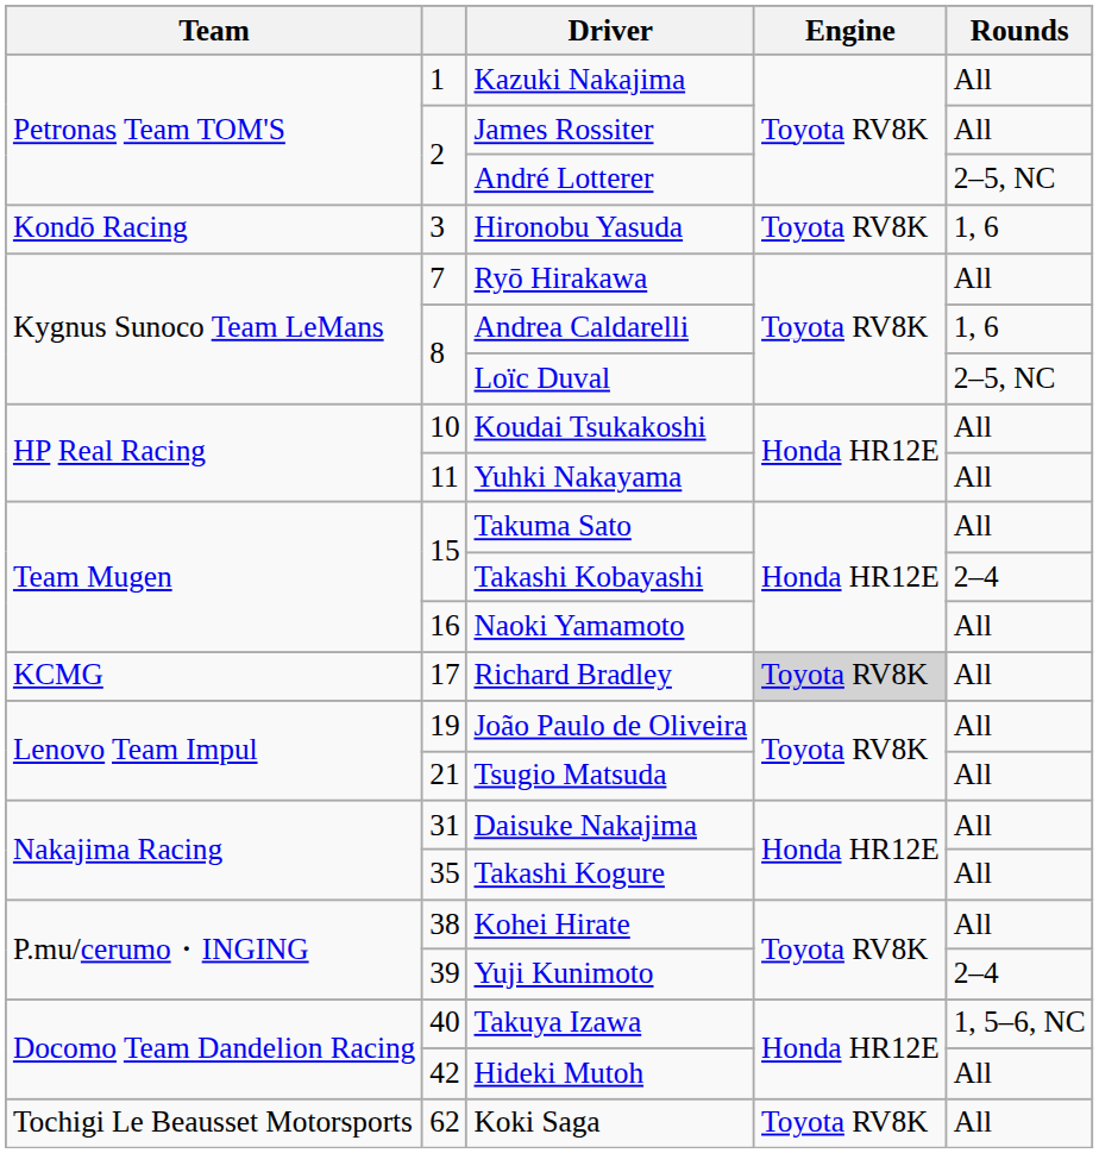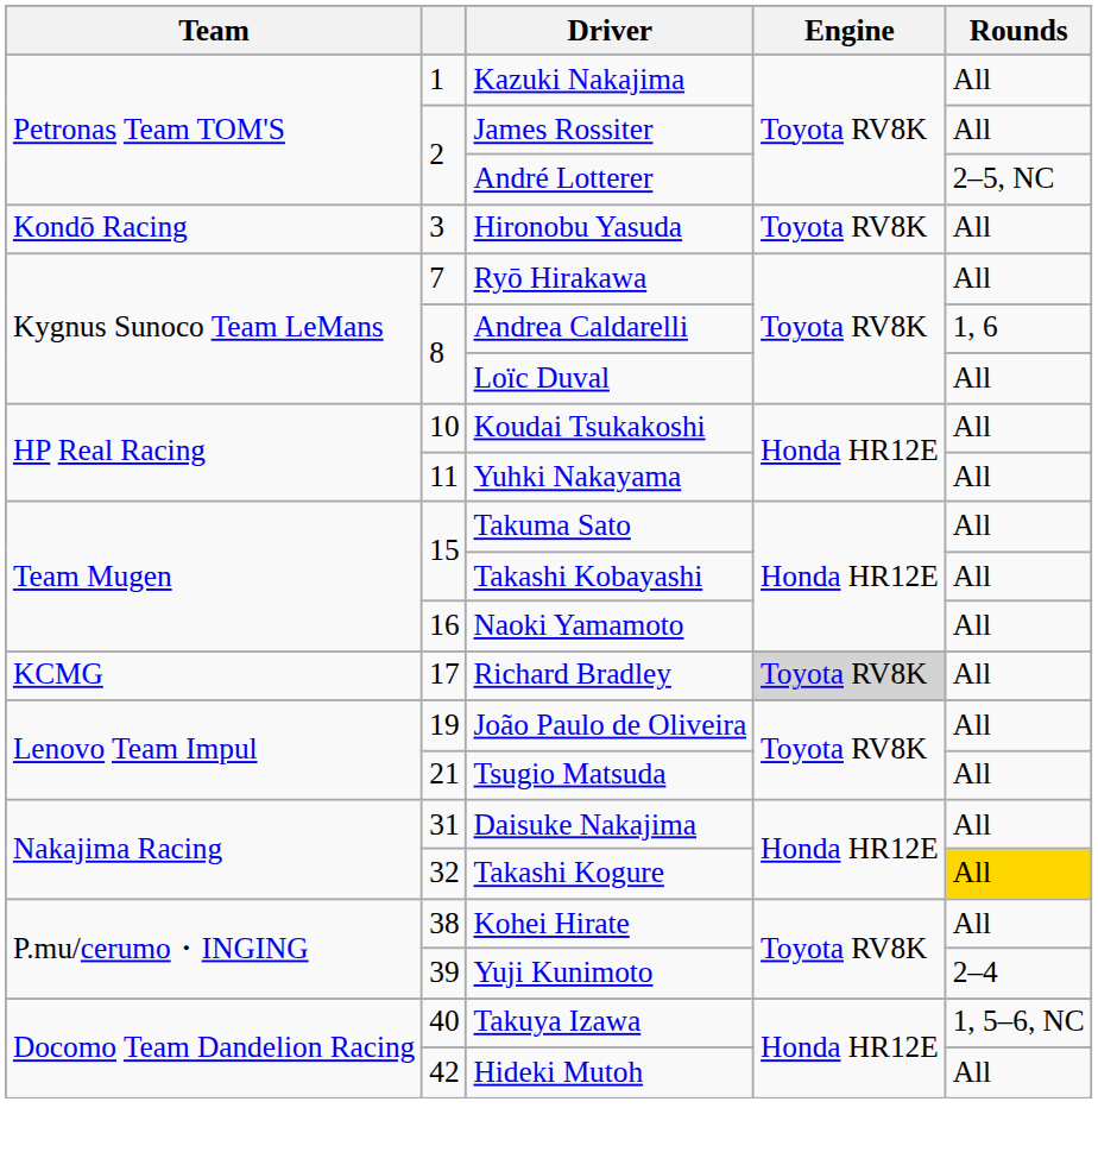Hironobu Yasuda | Rounds: 1, 6 -> All
Loïc Duval | Rounds: 2–5, NC -> All
Takashi Kobayashi | Rounds: 2–4 -> All
Takashi Kogure | column 2: 35 -> 32
Takashi Kogure | Rounds: no background -> gold background
- row: Tochigi Le Beausset Motorsports | 62 | Koki Saga | Toyota RV8K | All
